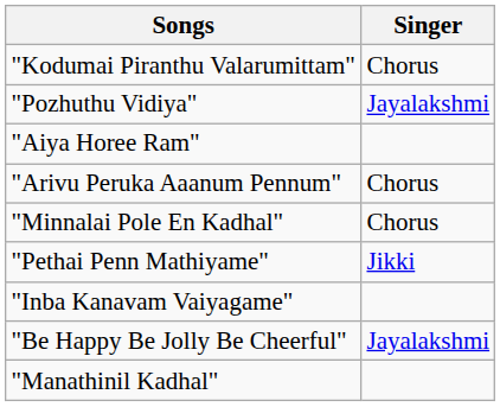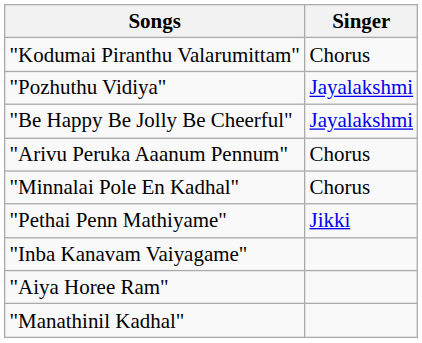rows swapped: "Be Happy Be Jolly Be Cheerful" <-> "Aiya Horee Ram"
